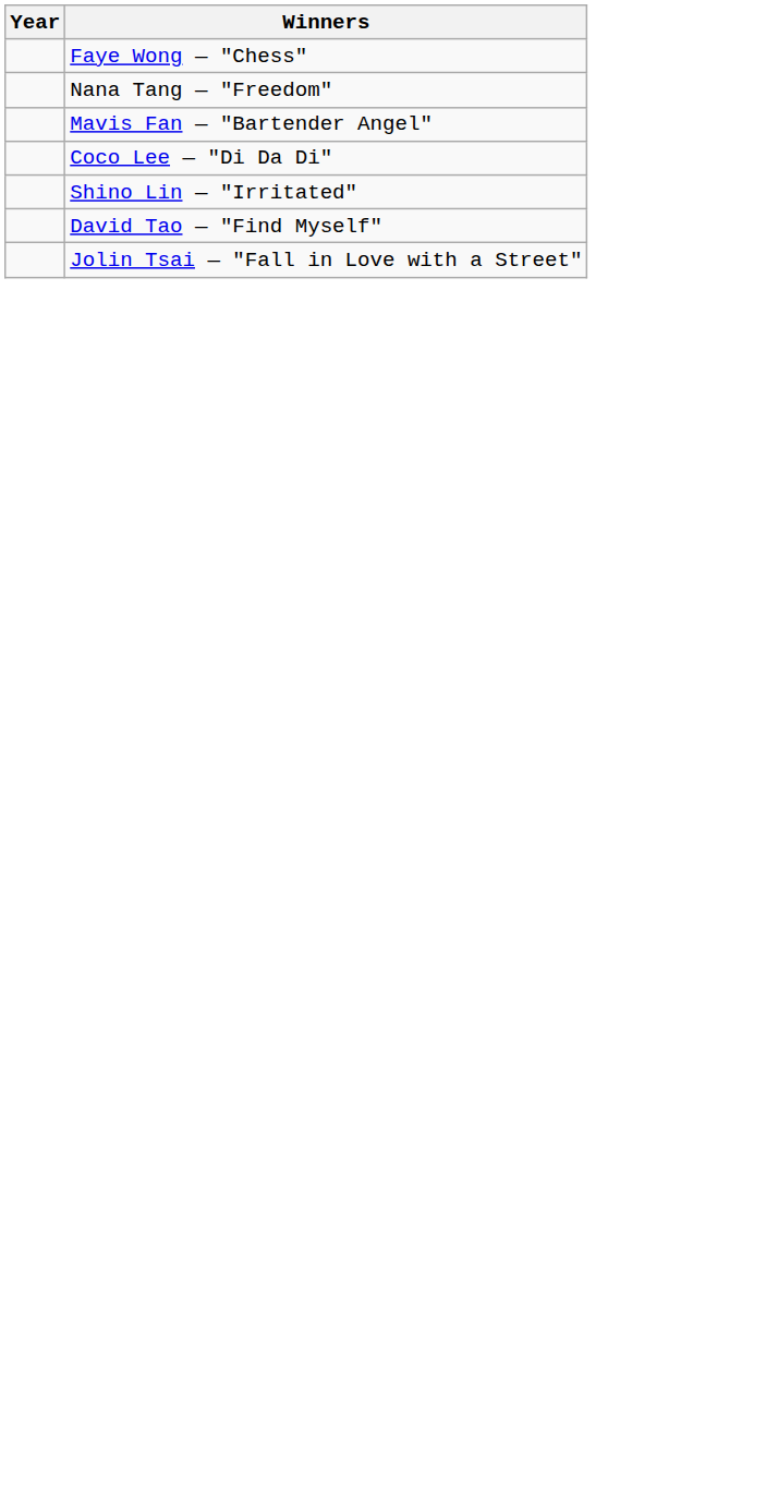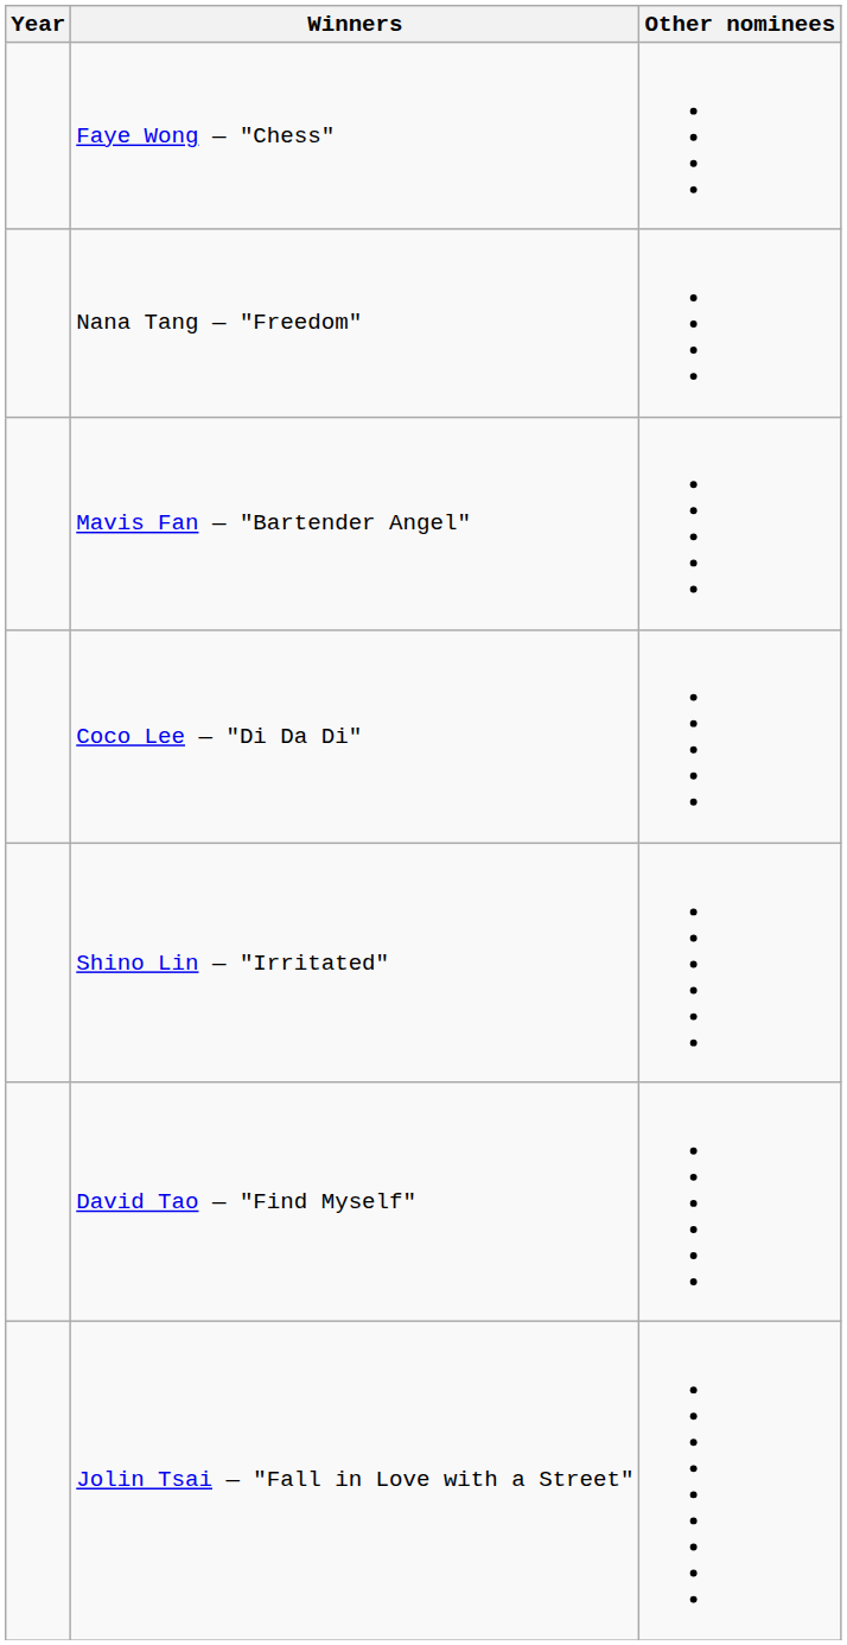+ column: Other nominees
